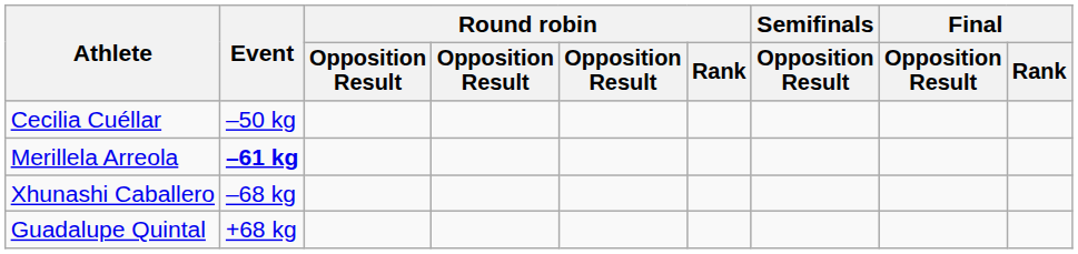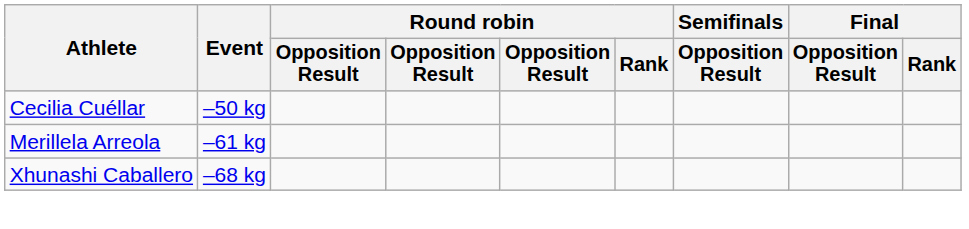Merillela Arreola | Event: bold -> normal
- row: Guadalupe Quintal | +68 kg
